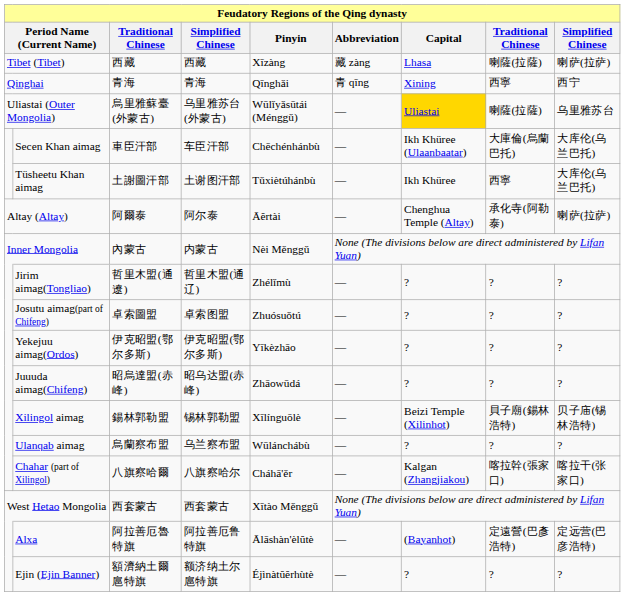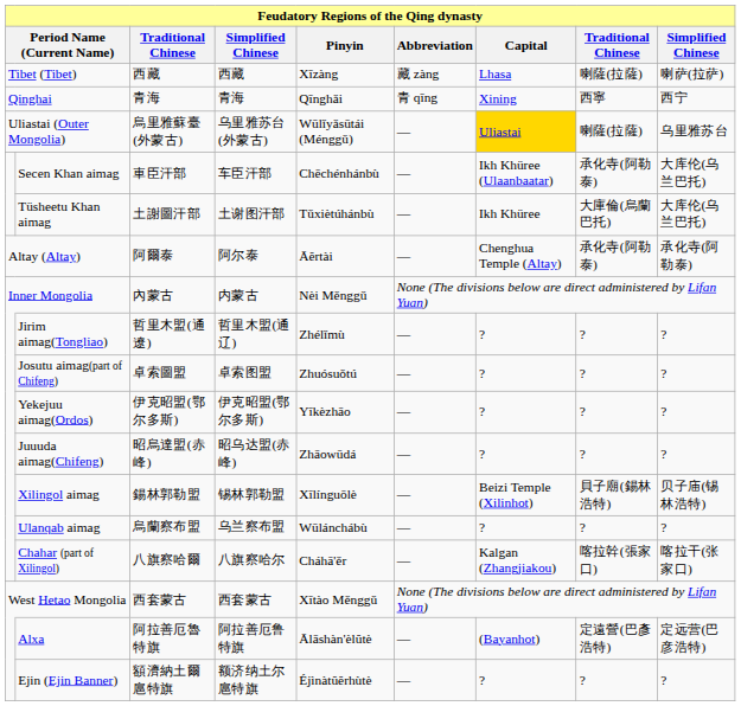Secen Khan aimag | column 8: 大庫倫(烏蘭巴托) -> 承化寺(阿勒泰)
Tüsheetu Khan aimag | column 8: 西寧 -> 大庫倫(烏蘭巴托)
Altay (Altay) | column 9: 喇萨(拉萨) -> 承化寺(阿勒泰)
